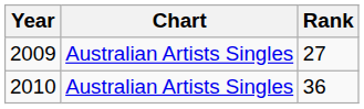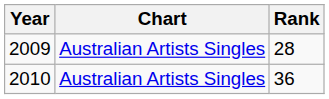2009 | Rank: 27 -> 28
